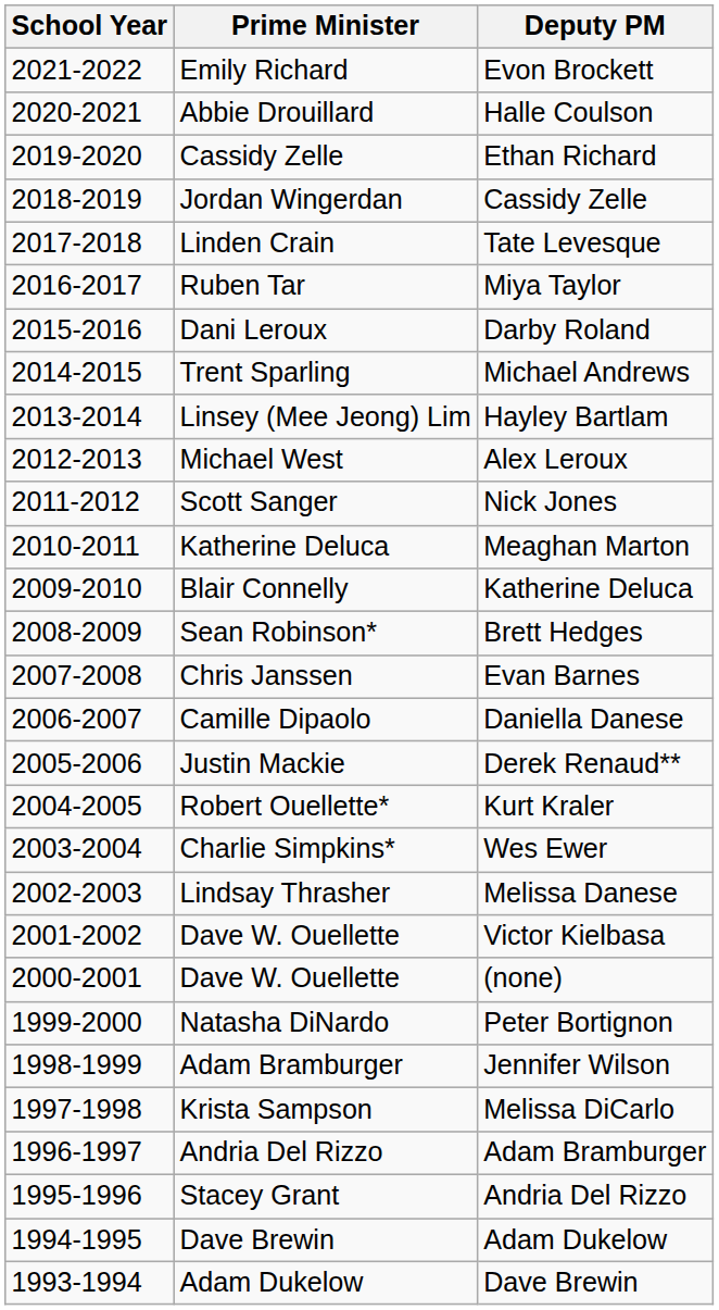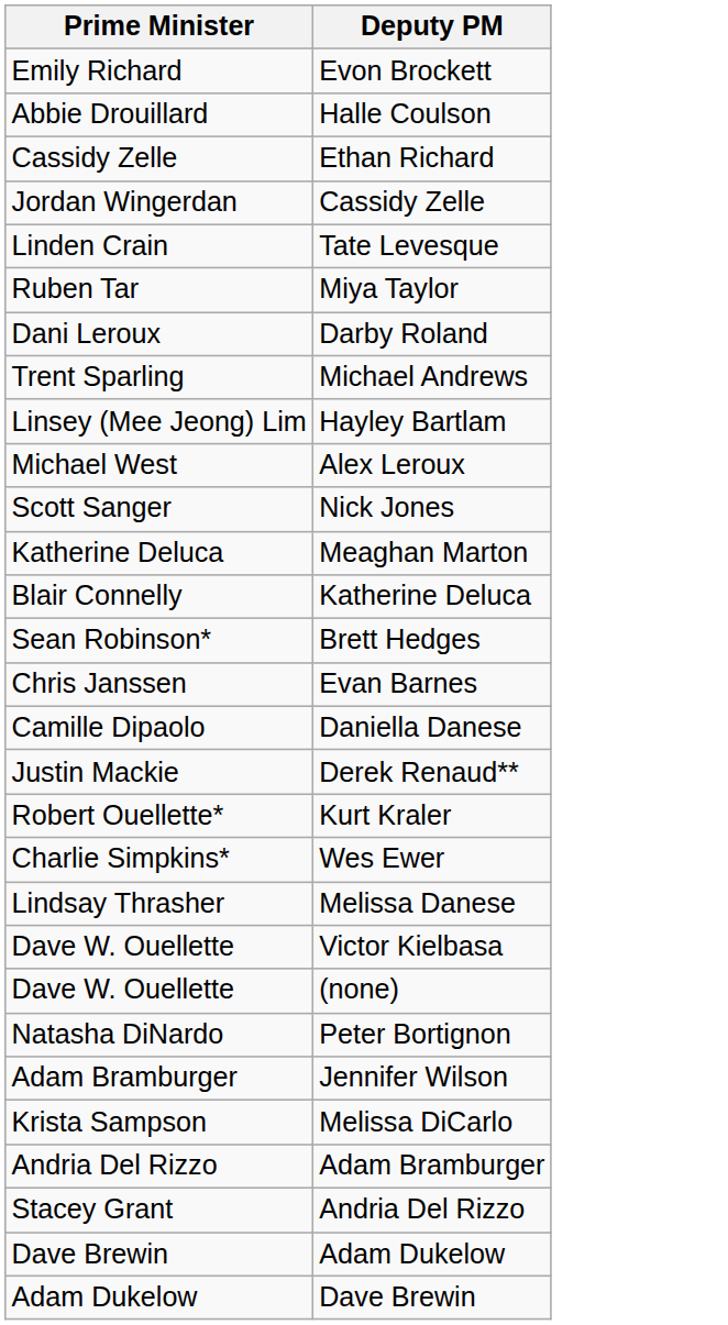- column: School Year | 2021-2022 | 2020-2021 | 2019-2020 | 2018-2019 | 2017-2018 | 2016-2017 | 2015-2016 | 2014-2015 | 2013-2014 | 2012-2013 | 2011-2012 | 2010-2011 | 2009-2010 | 2008-2009 | 2007-2008 | 2006-2007 | 2005-2006 | 2004-2005 | 2003-2004 | 2002-2003 | 2001-2002 | 2000-2001 | 1999-2000 | 1998-1999 | 1997-1998 | 1996-1997 | 1995-1996 | 1994-1995 | 1993-1994
